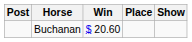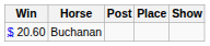columns swapped: Post <-> Win
